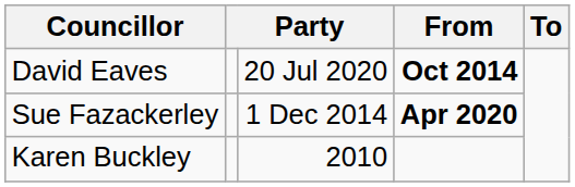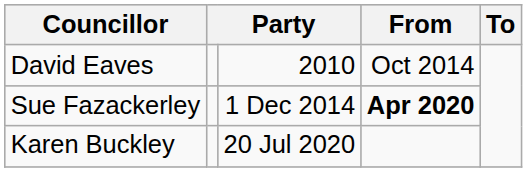David Eaves | column 3: 20 Jul 2020 -> 2010
David Eaves | From: bold -> normal
Karen Buckley | column 3: 2010 -> 20 Jul 2020
